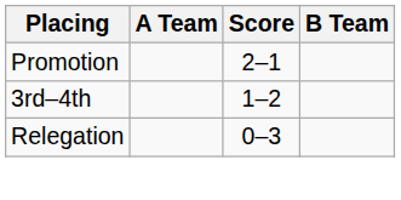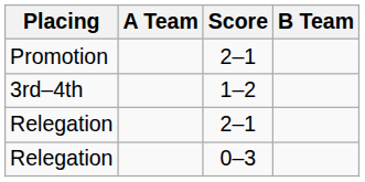+ row: Relegation | 2–1
